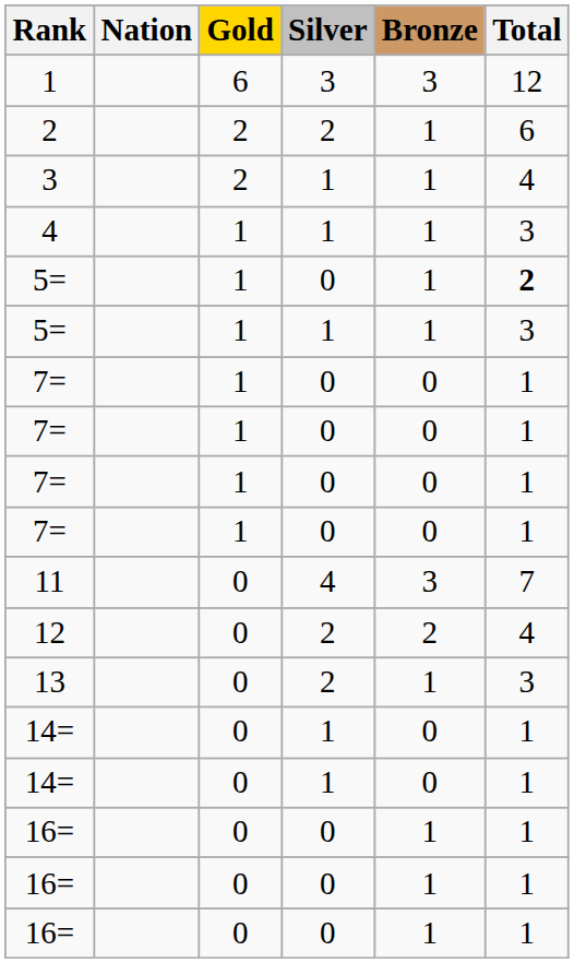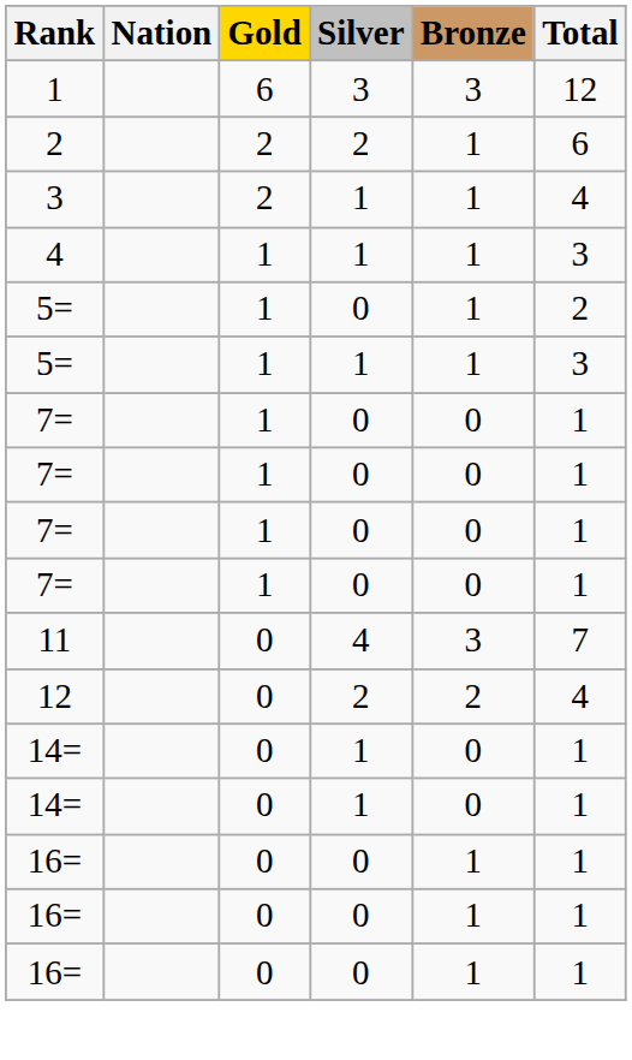5= / 0 | Total: bold -> normal
- row: 13 | 0 | 2 | 1 | 3
